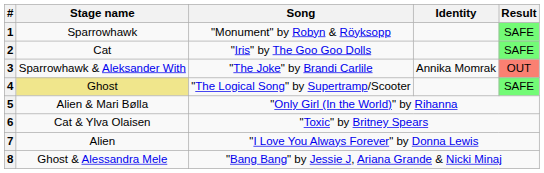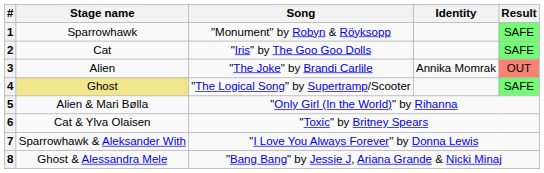3 | Stage name: Sparrowhawk & Aleksander With -> Alien
7 | Stage name: Alien -> Sparrowhawk & Aleksander With
